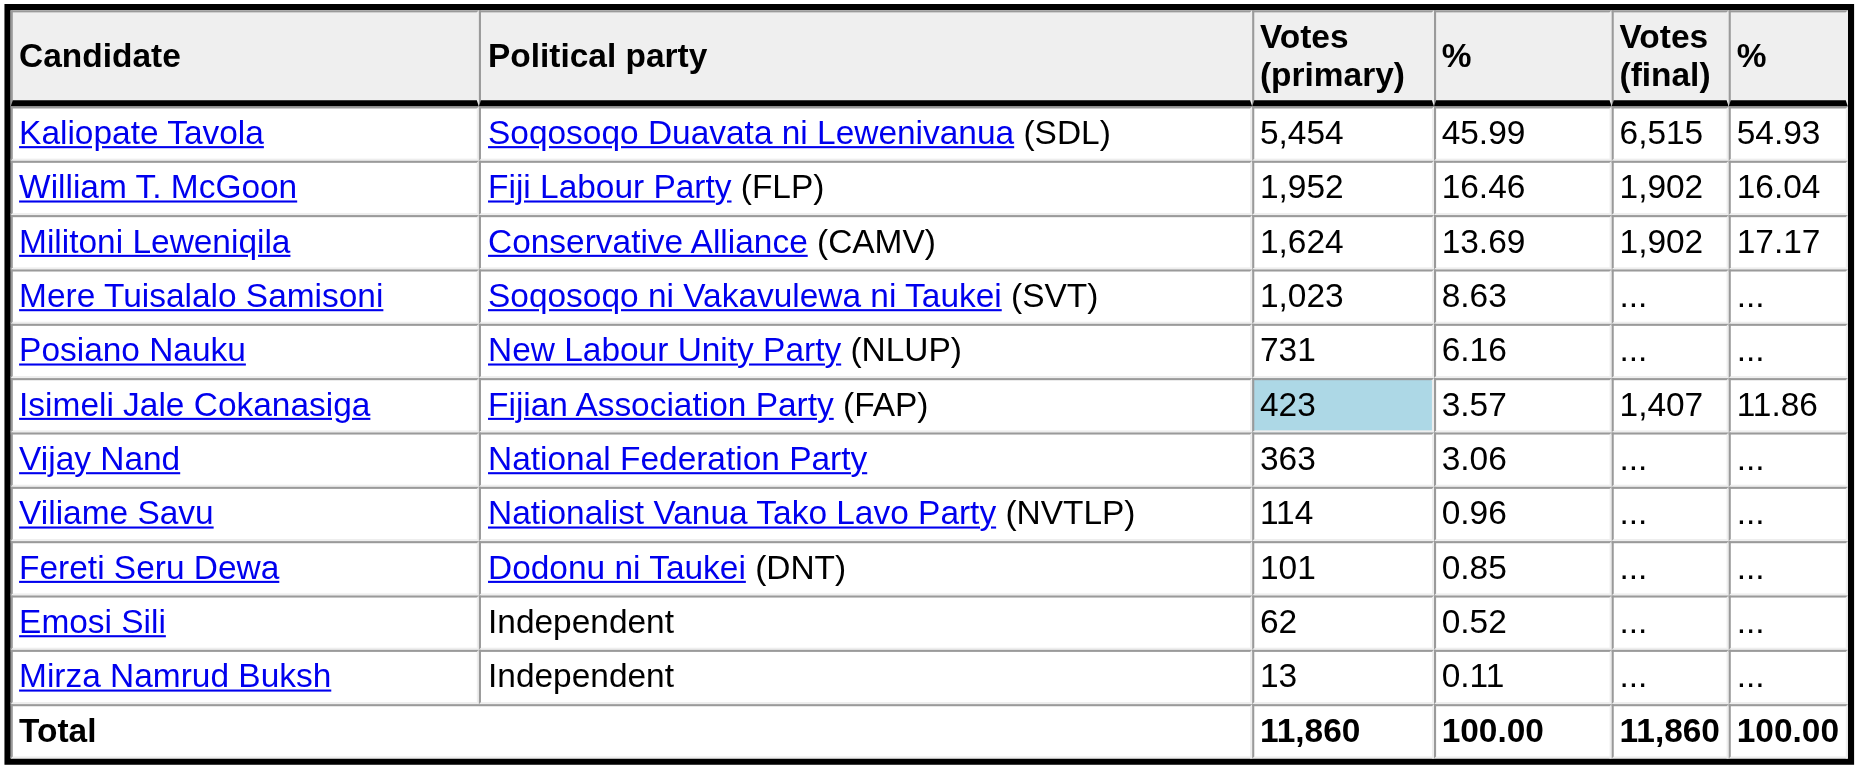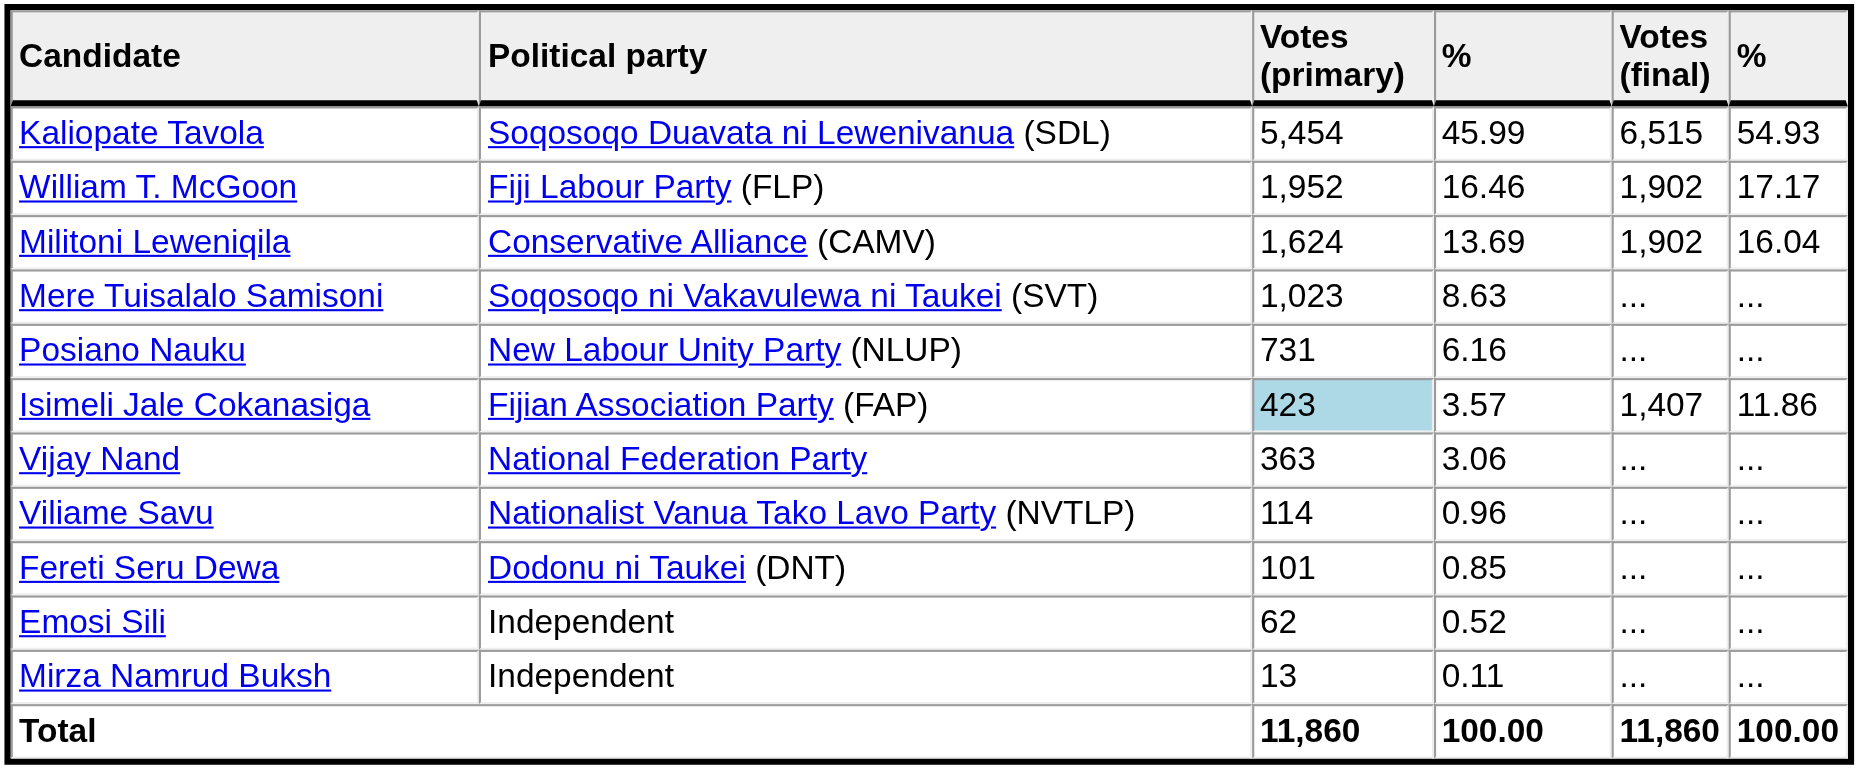William T. McGoon | column 6: 16.04 -> 17.17
Militoni Leweniqila | column 6: 17.17 -> 16.04
